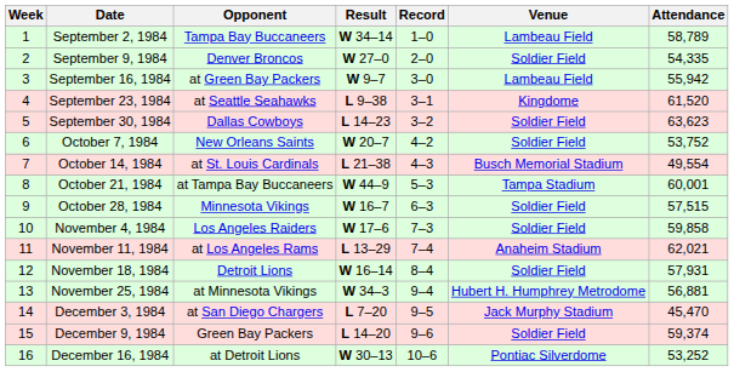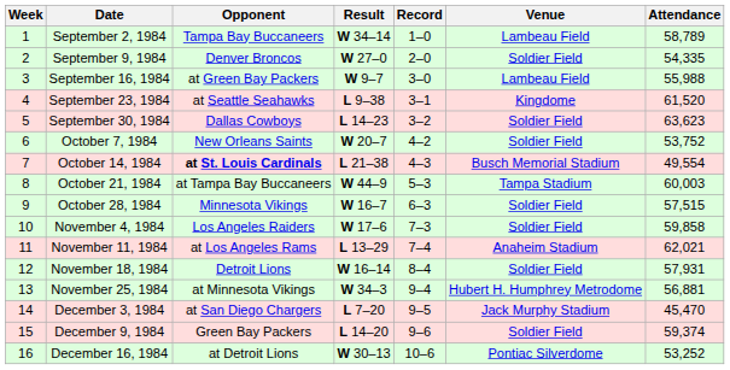September 16, 1984 | Attendance: 55,942 -> 55,988
October 14, 1984 | Opponent: normal -> bold
October 21, 1984 | Attendance: 60,001 -> 60,003
